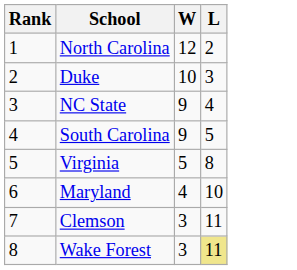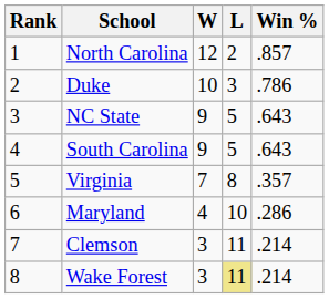+ column: Win % | .857 | .786 | .643 | .643 | .357 | .286 | .214 | .214
NC State | L: 4 -> 5
Virginia | W: 5 -> 7
